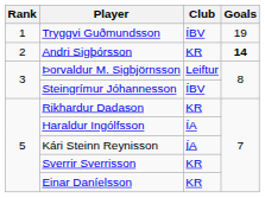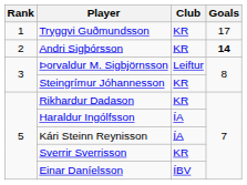Tryggvi Guðmundsson | Club: ÍBV -> KR
Tryggvi Guðmundsson | Goals: 19 -> 17
Steingrímur Jóhannesson | Club: ÍBV -> KR
Einar Daníelsson | Club: KR -> ÍBV
